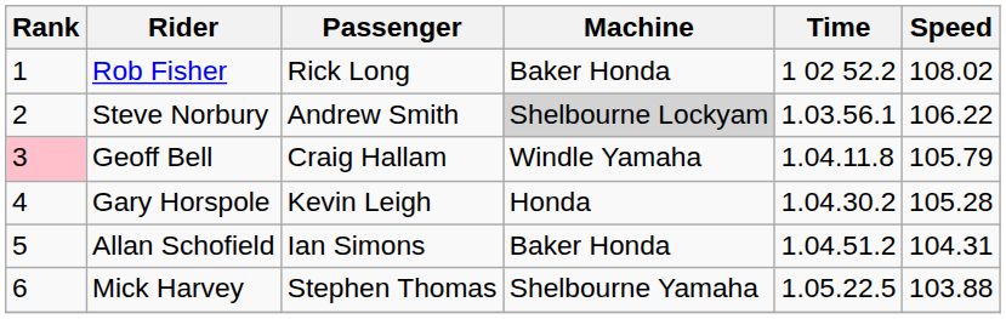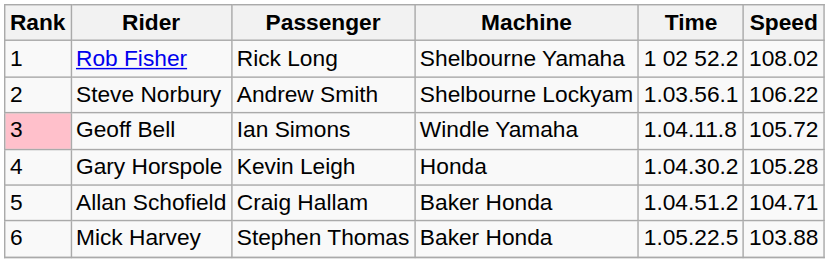Rob Fisher | Machine: Baker Honda -> Shelbourne Yamaha
Steve Norbury | Machine: lightgrey background -> no background
Geoff Bell | Passenger: Craig Hallam -> Ian Simons
Geoff Bell | Speed: 105.79 -> 105.72
Allan Schofield | Passenger: Ian Simons -> Craig Hallam
Allan Schofield | Speed: 104.31 -> 104.71
Mick Harvey | Machine: Shelbourne Yamaha -> Baker Honda
